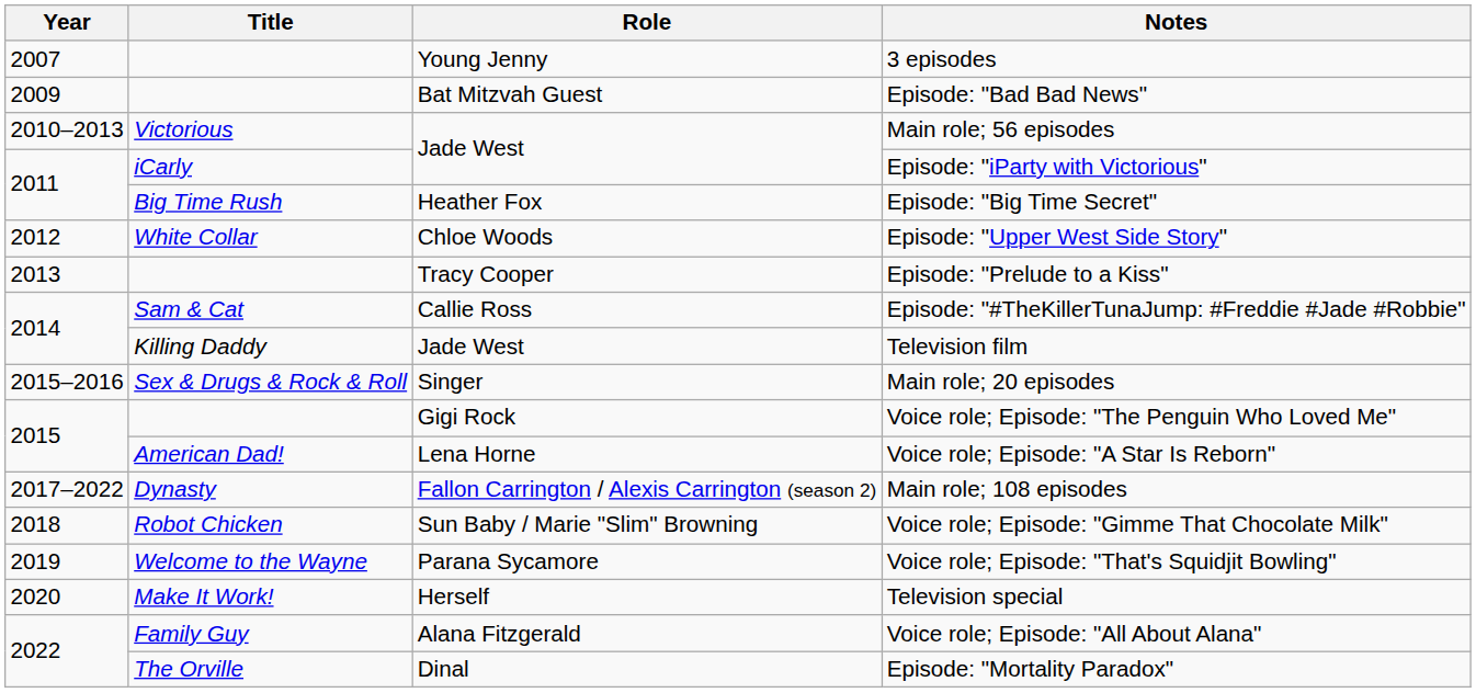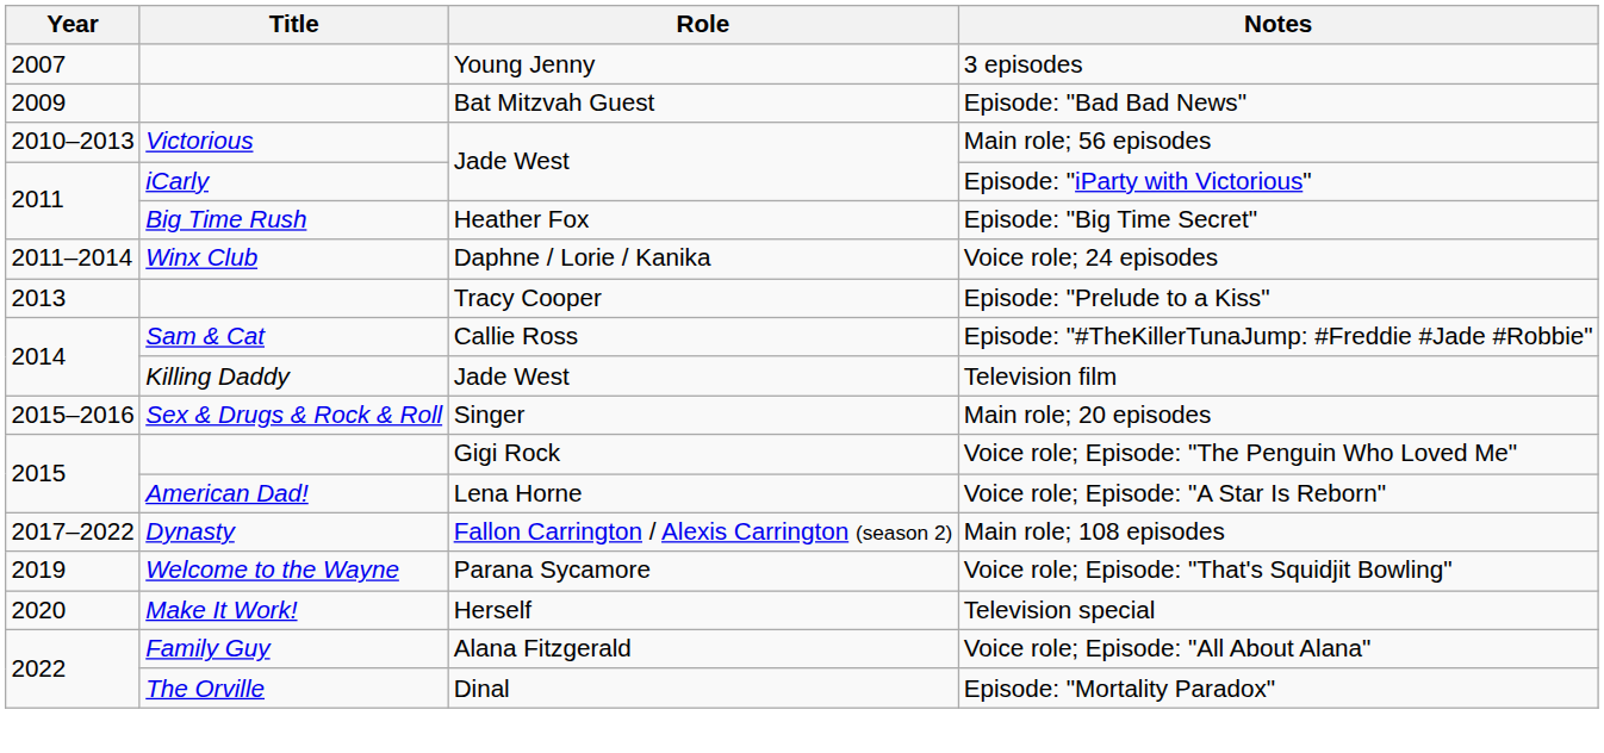+ row: 2011–2014 | Winx Club | Daphne / Lorie / Kanika | Voice role; 24 episodes
- row: 2012 | White Collar | Chloe Woods | Episode: "Upper West Side Story"
- row: 2018 | Robot Chicken | Sun Baby / Marie "Slim" Browning | Voice role; Episode: "Gimme That Chocolate Milk"
